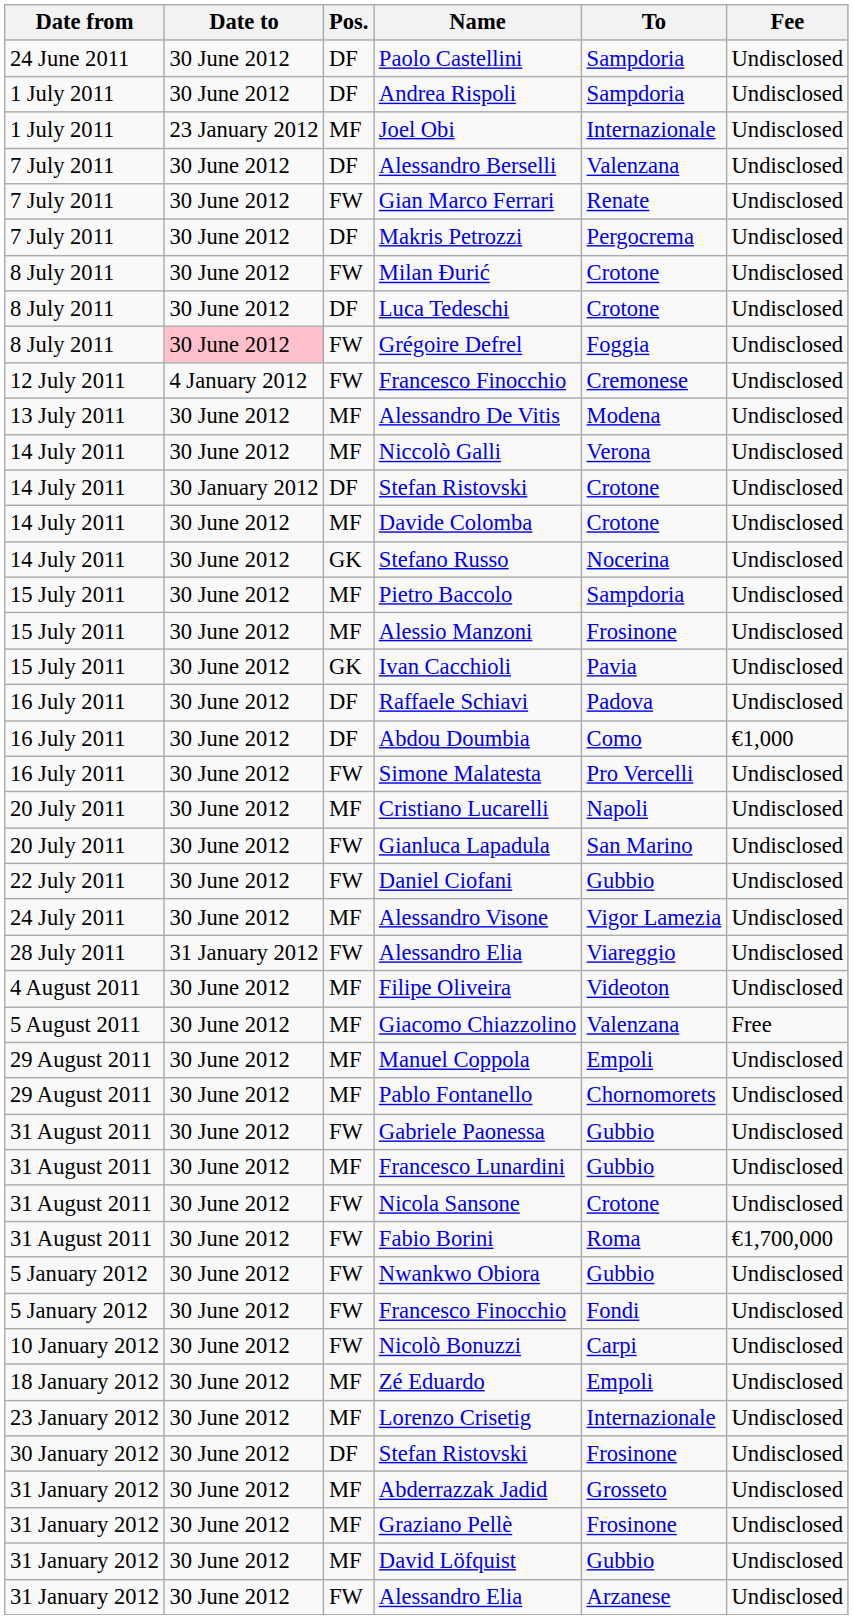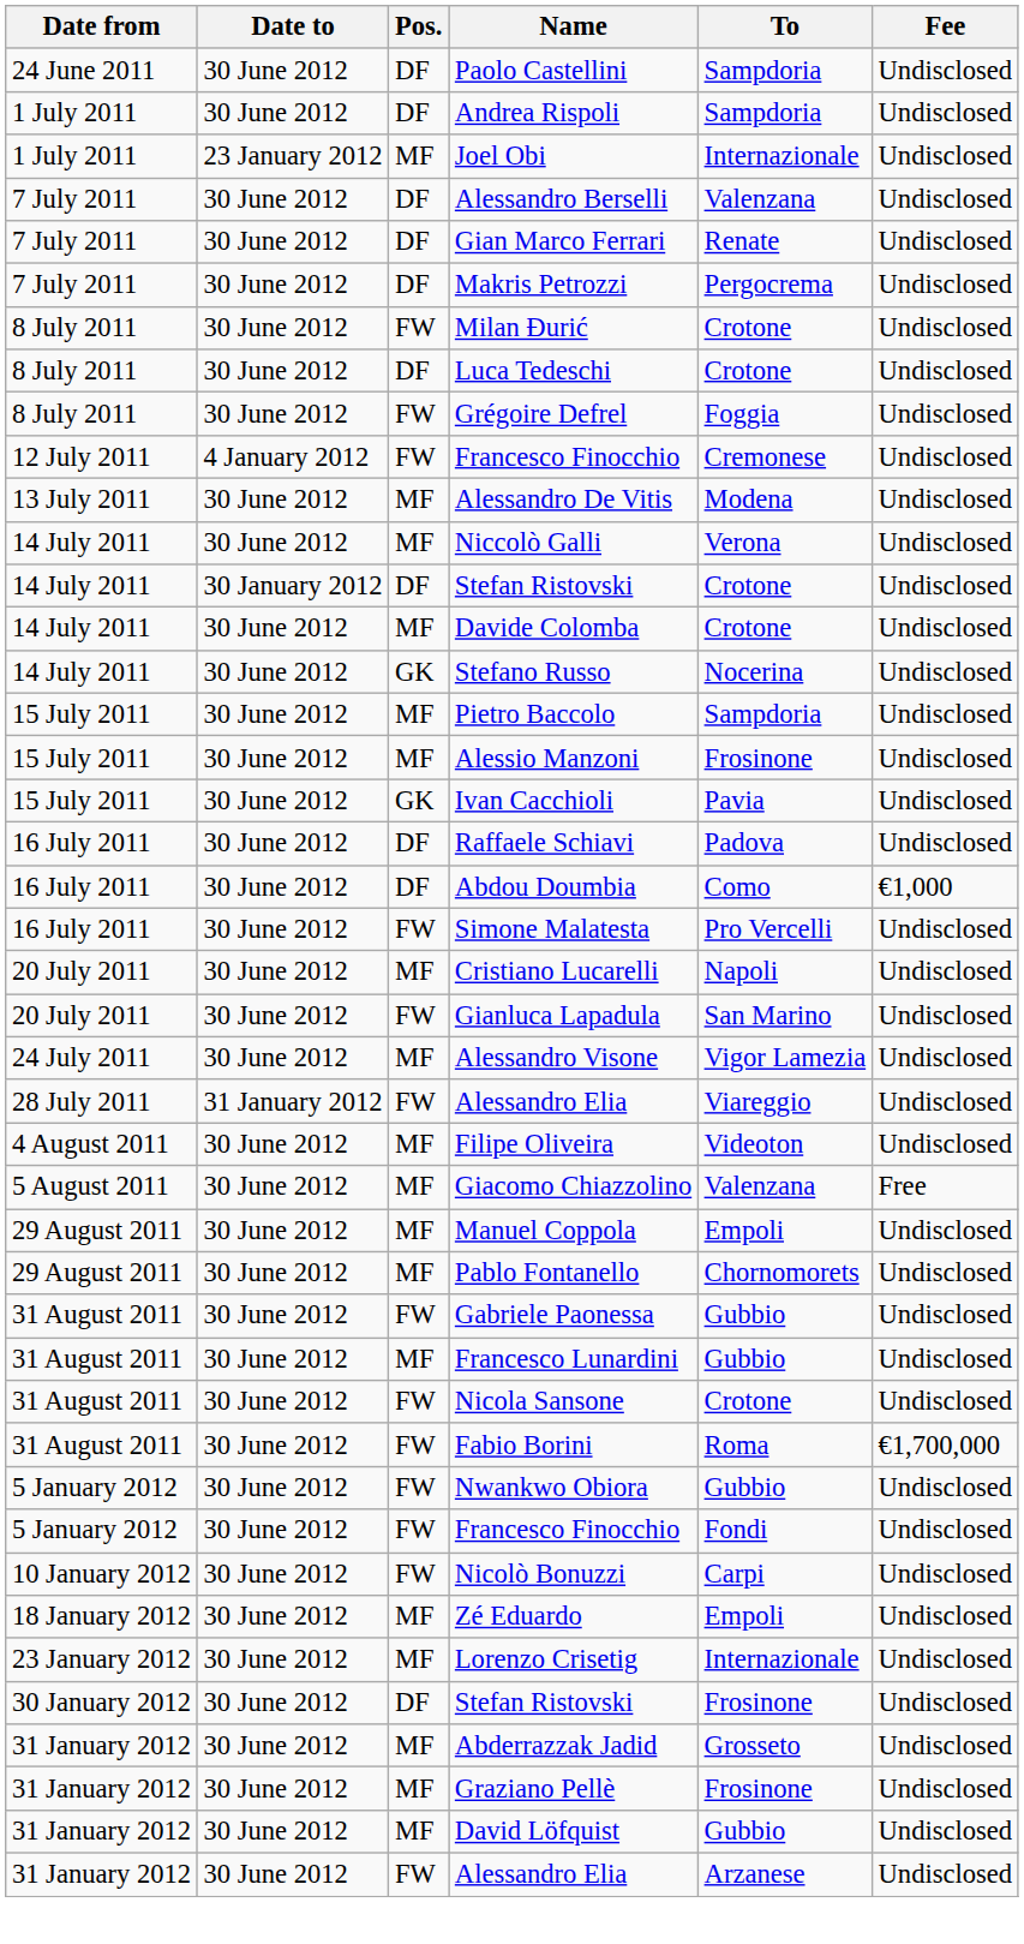Gian Marco Ferrari | Pos.: FW -> DF
Grégoire Defrel | Date to: pink background -> no background
- row: 22 July 2011 | 30 June 2012 | FW | Daniel Ciofani | Gubbio | Undisclosed
